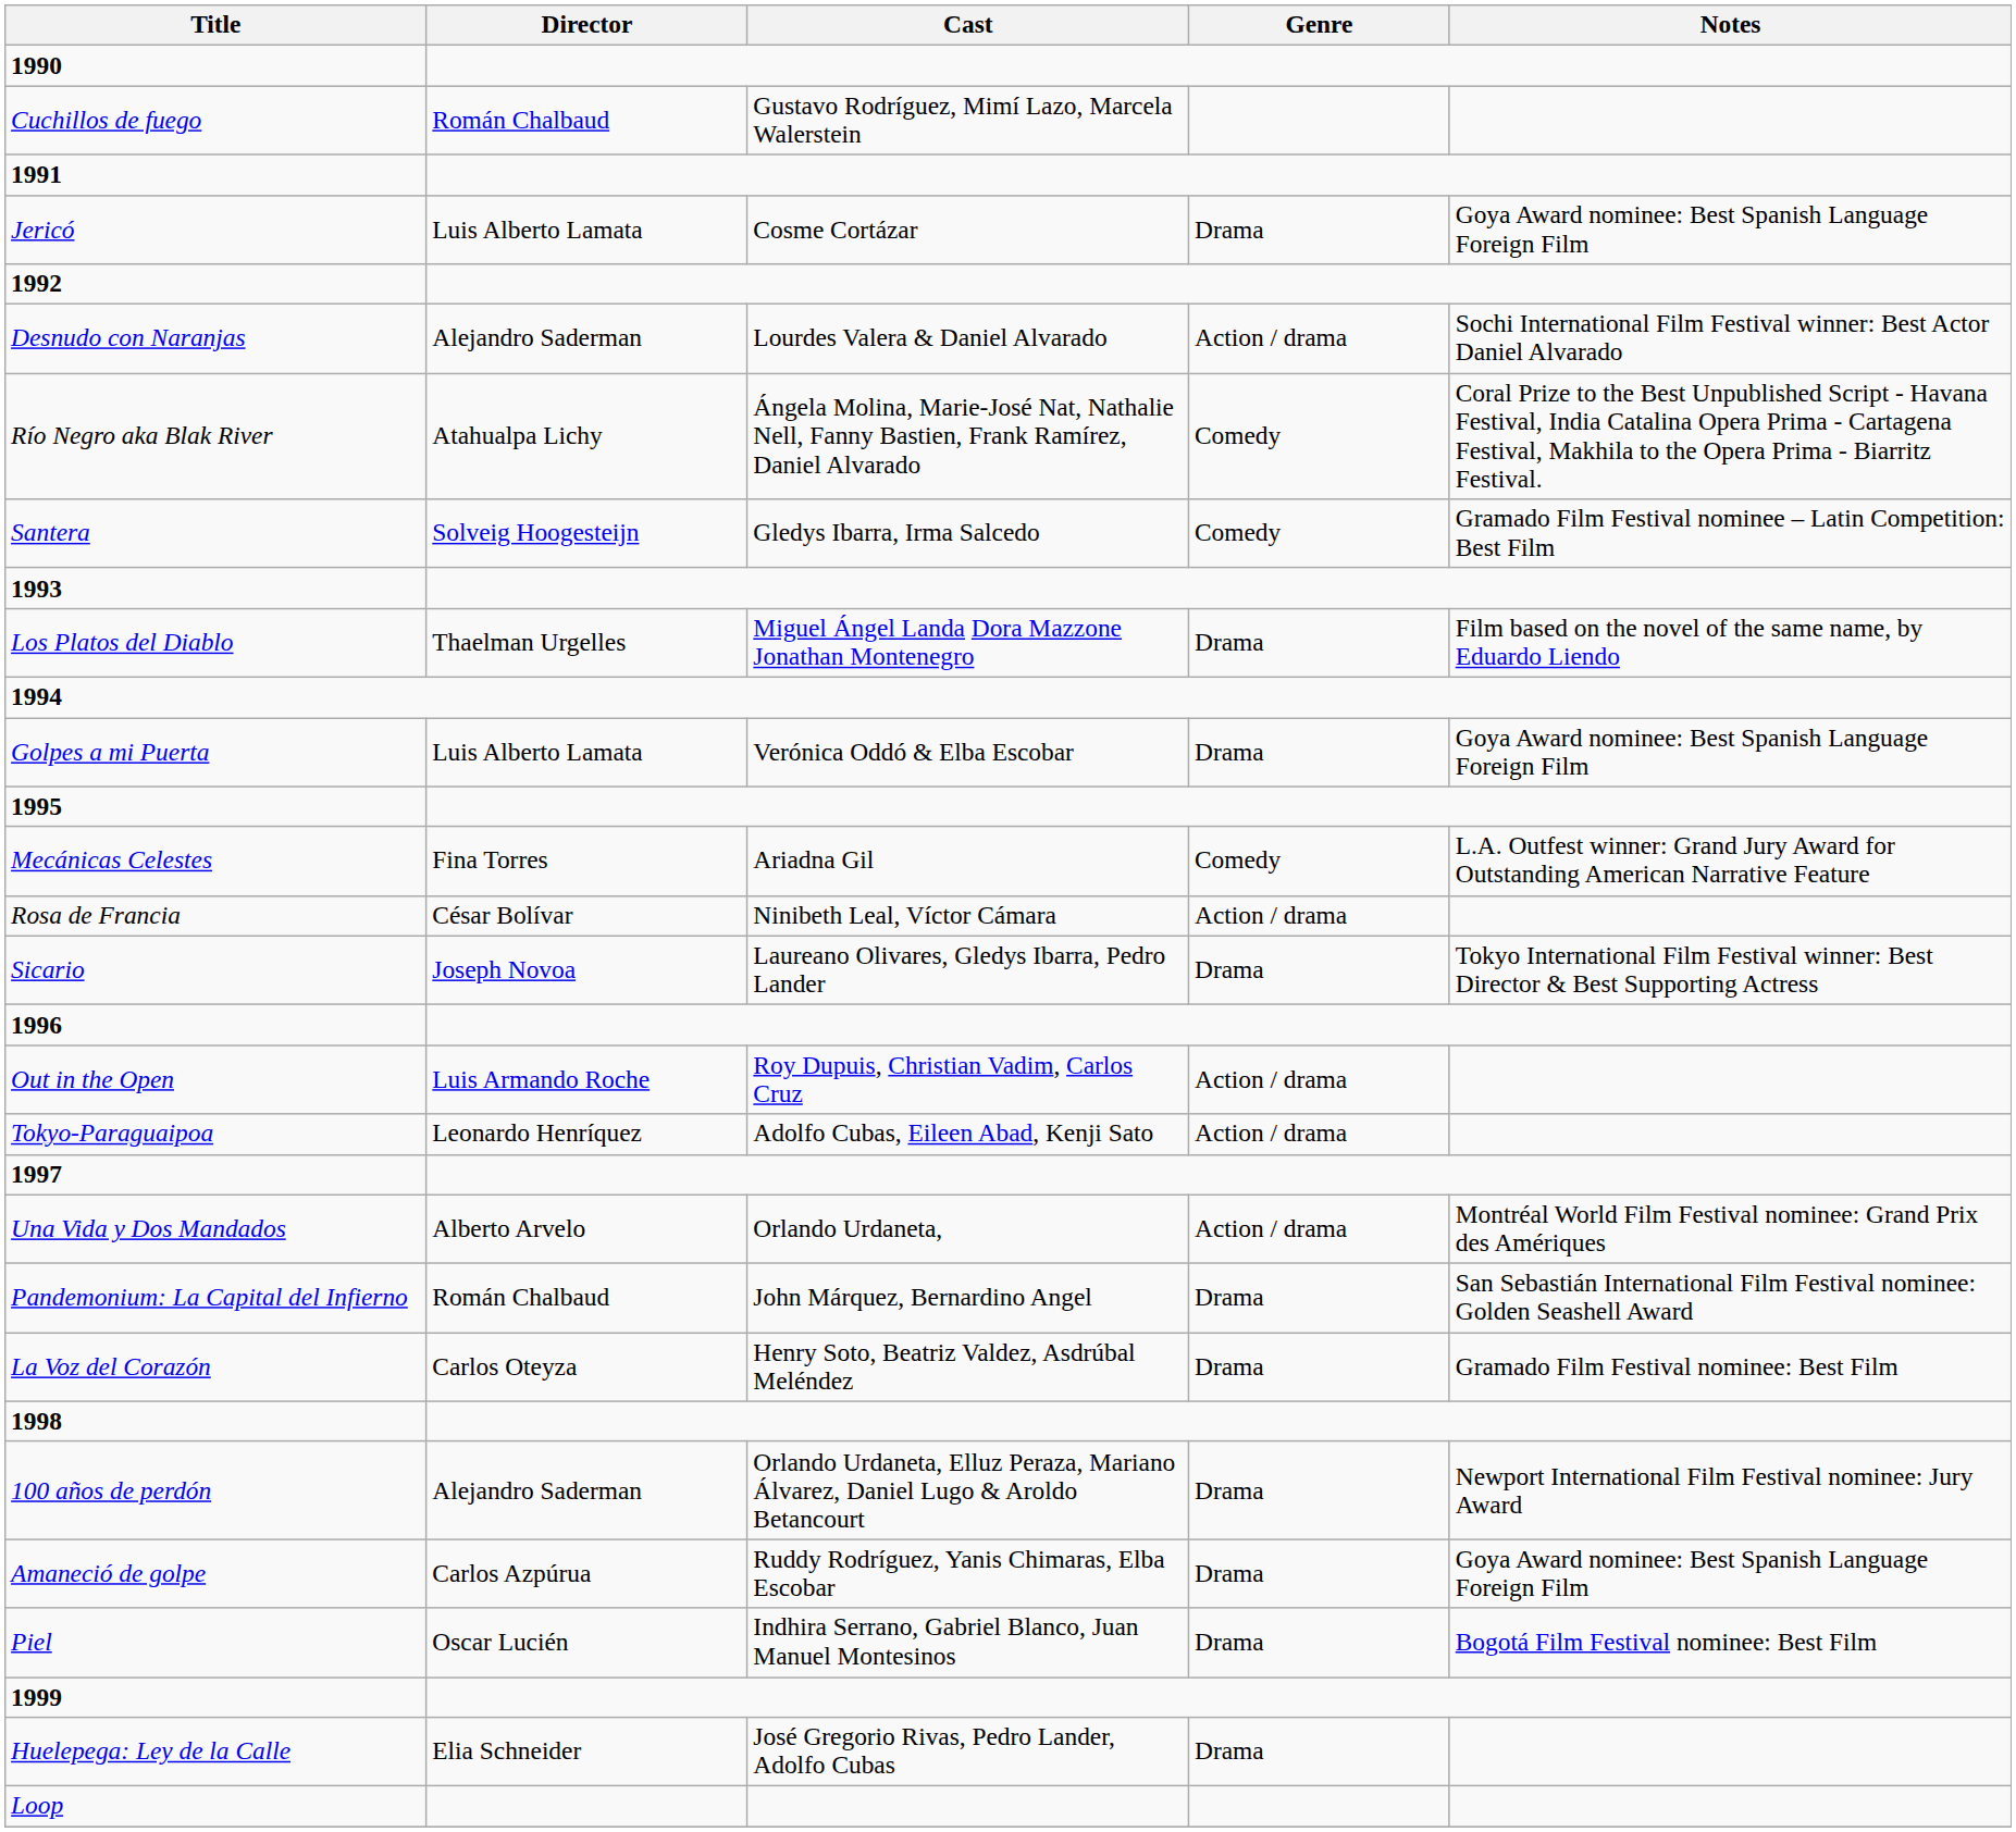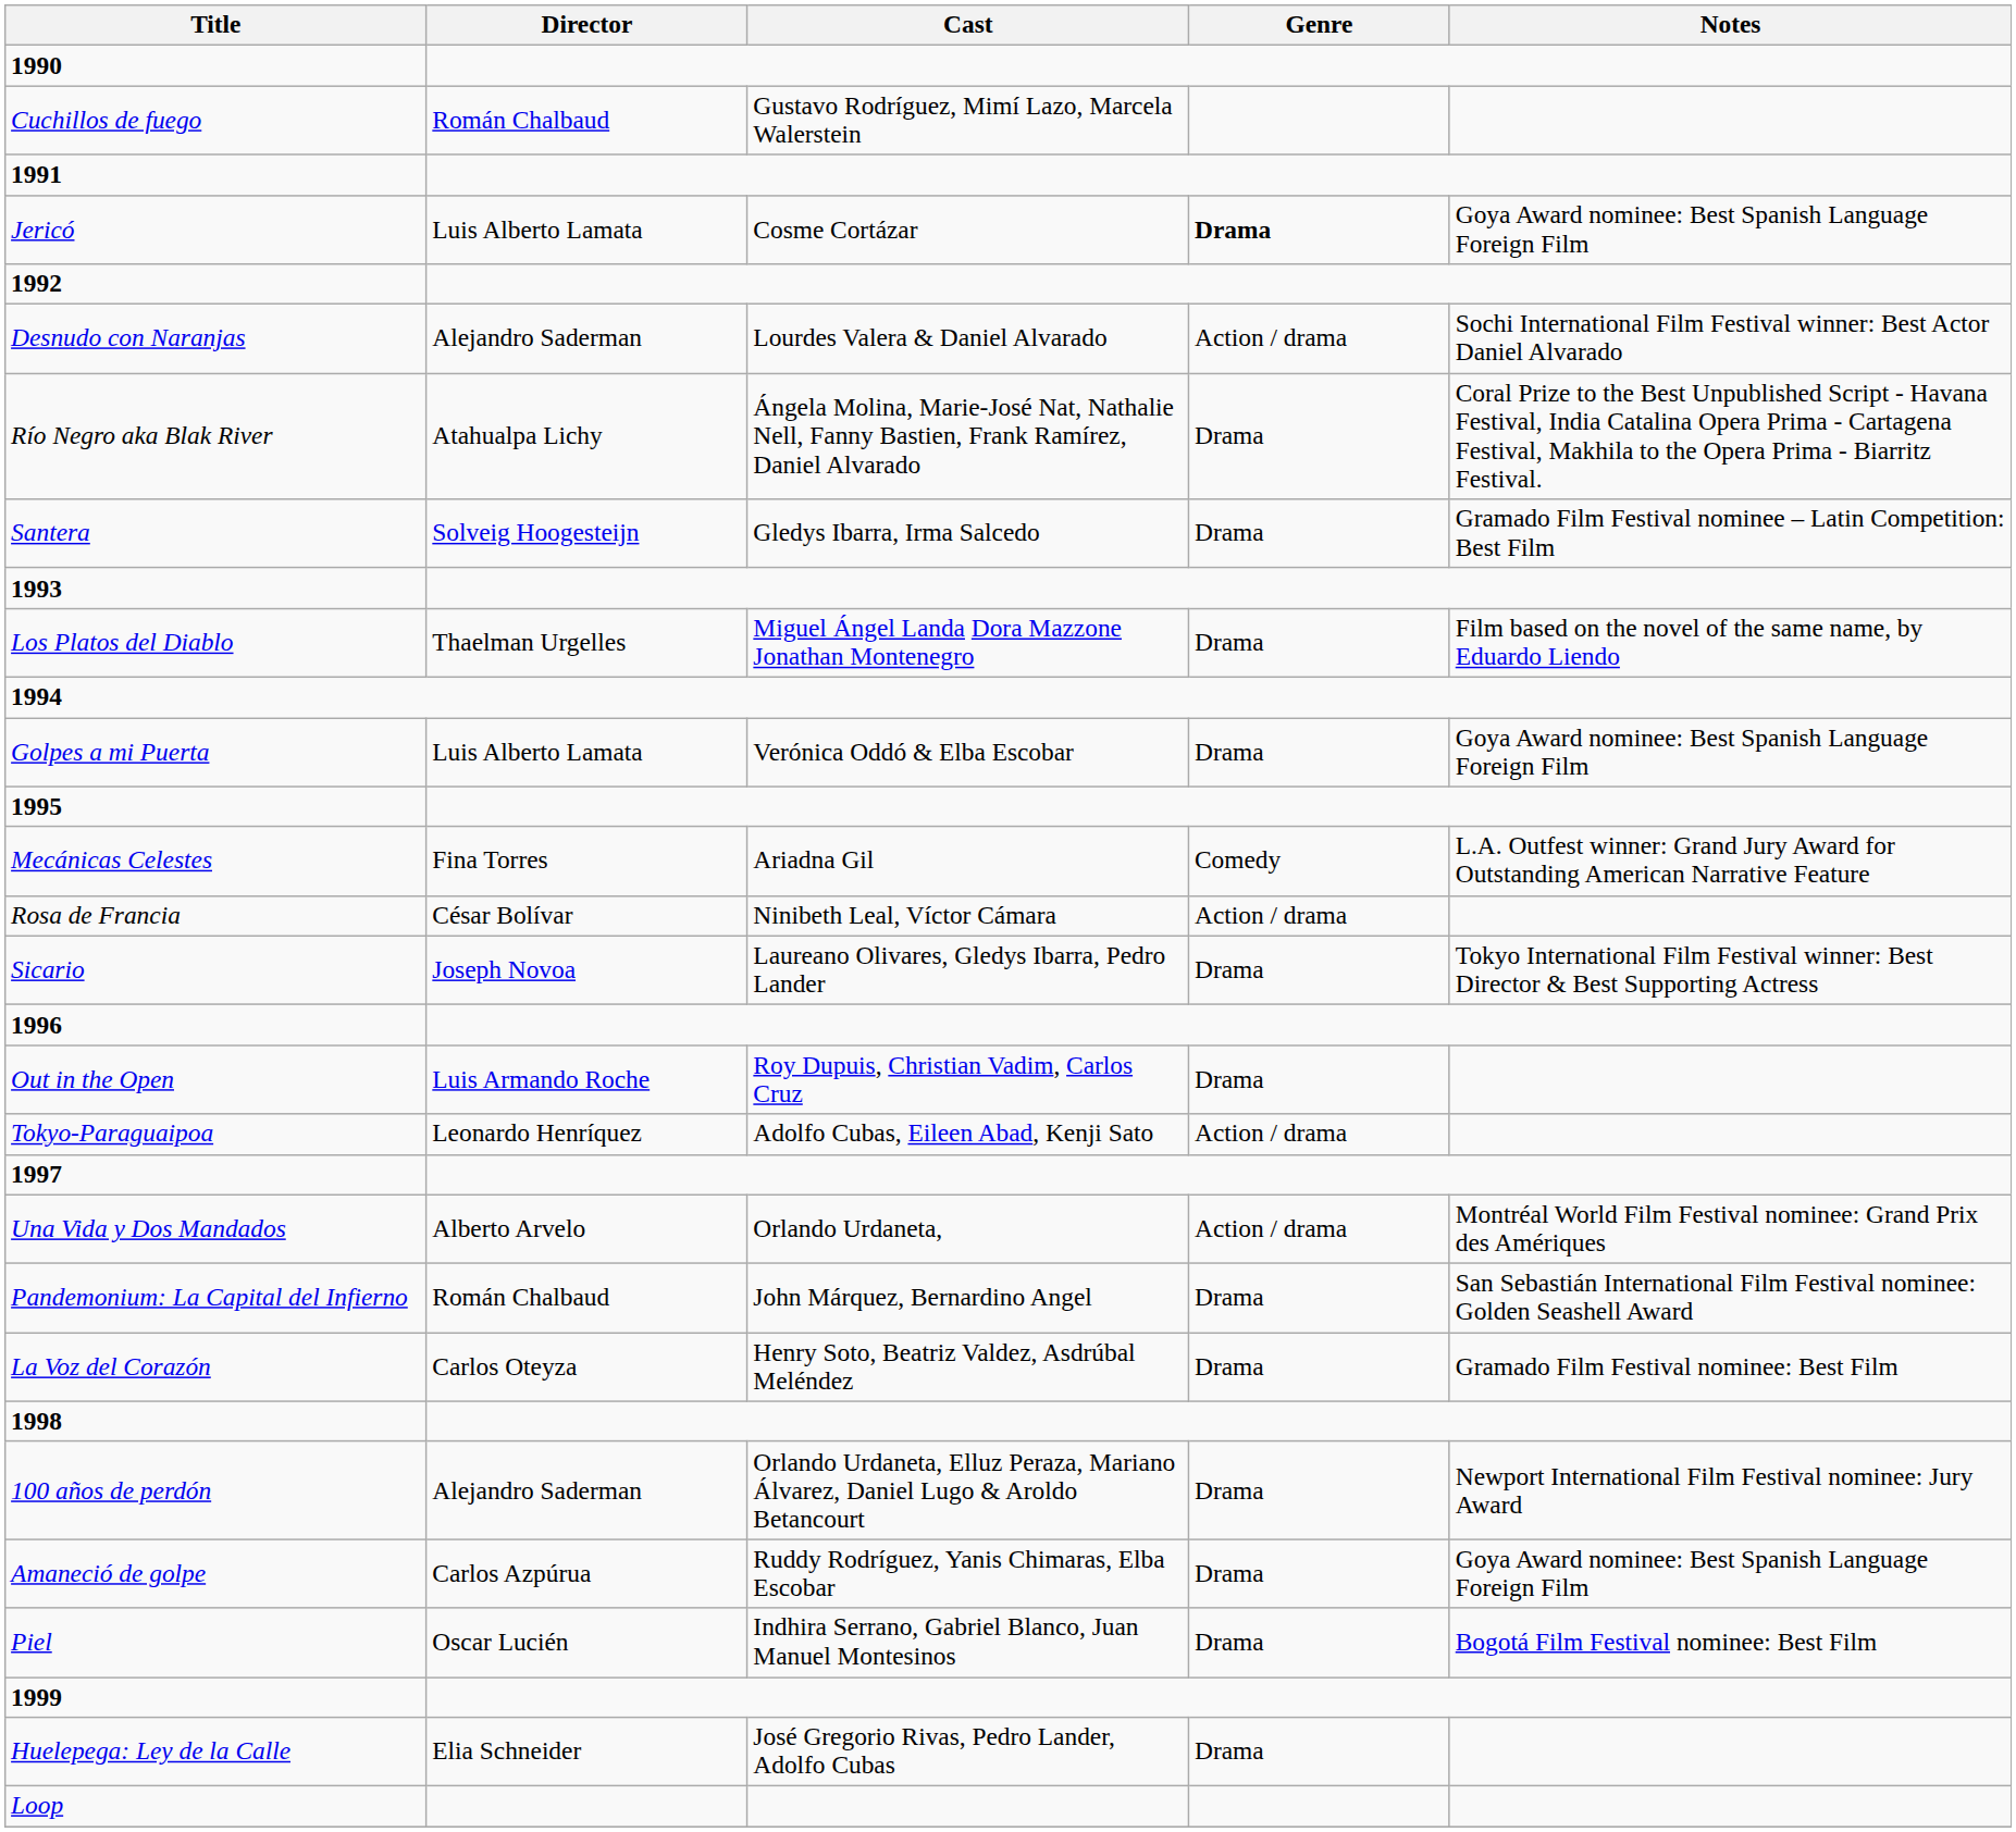Jericó | Genre: normal -> bold
Río Negro aka Blak River | Genre: Comedy -> Drama
Santera | Genre: Comedy -> Drama
Out in the Open | Genre: Action / drama -> Drama
